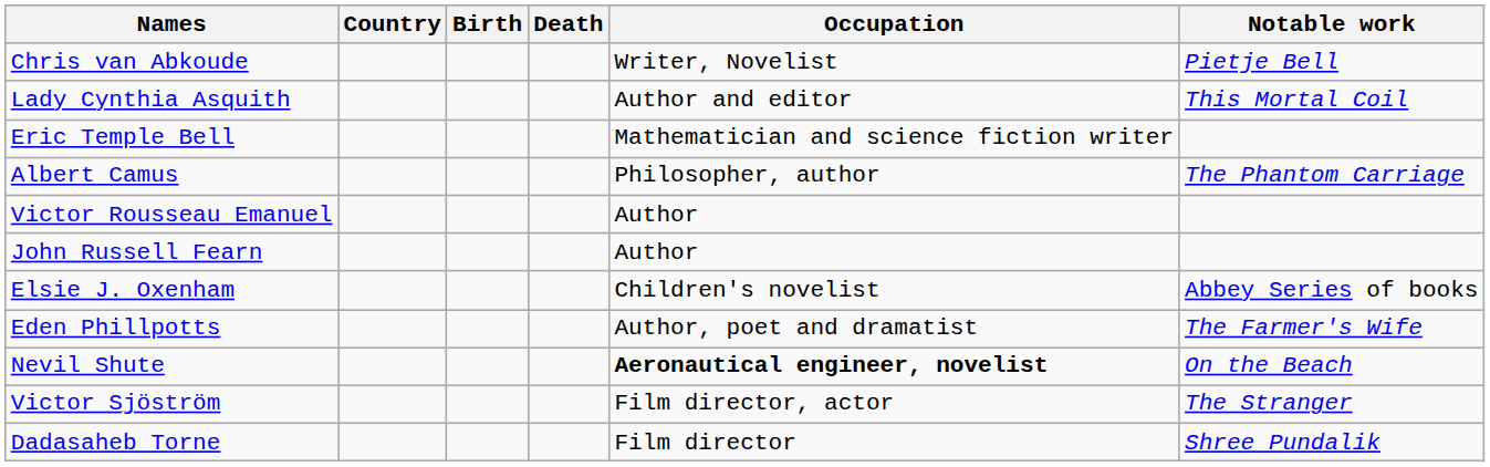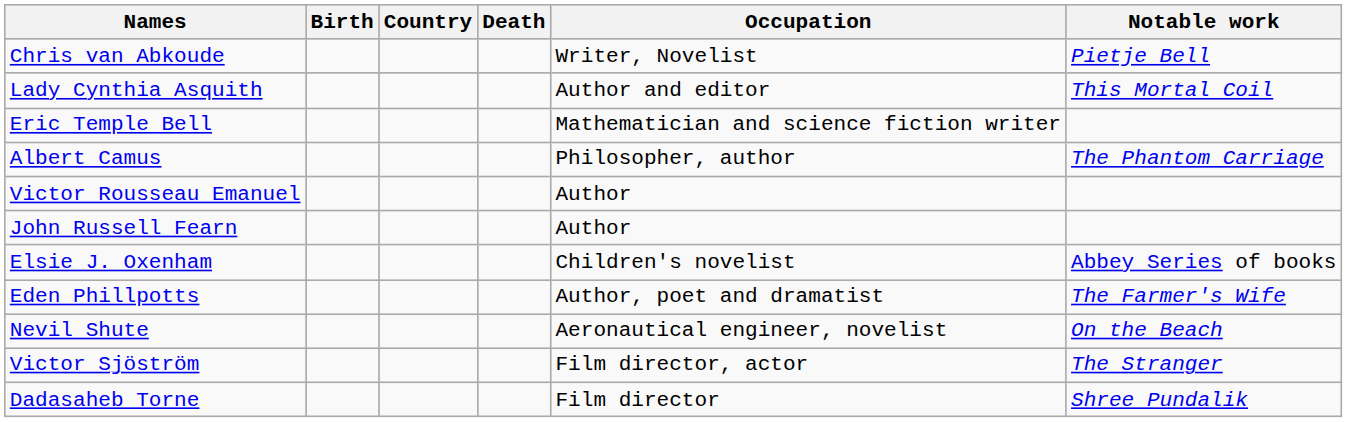columns swapped: Country <-> Birth
Nevil Shute | Occupation: bold -> normal
